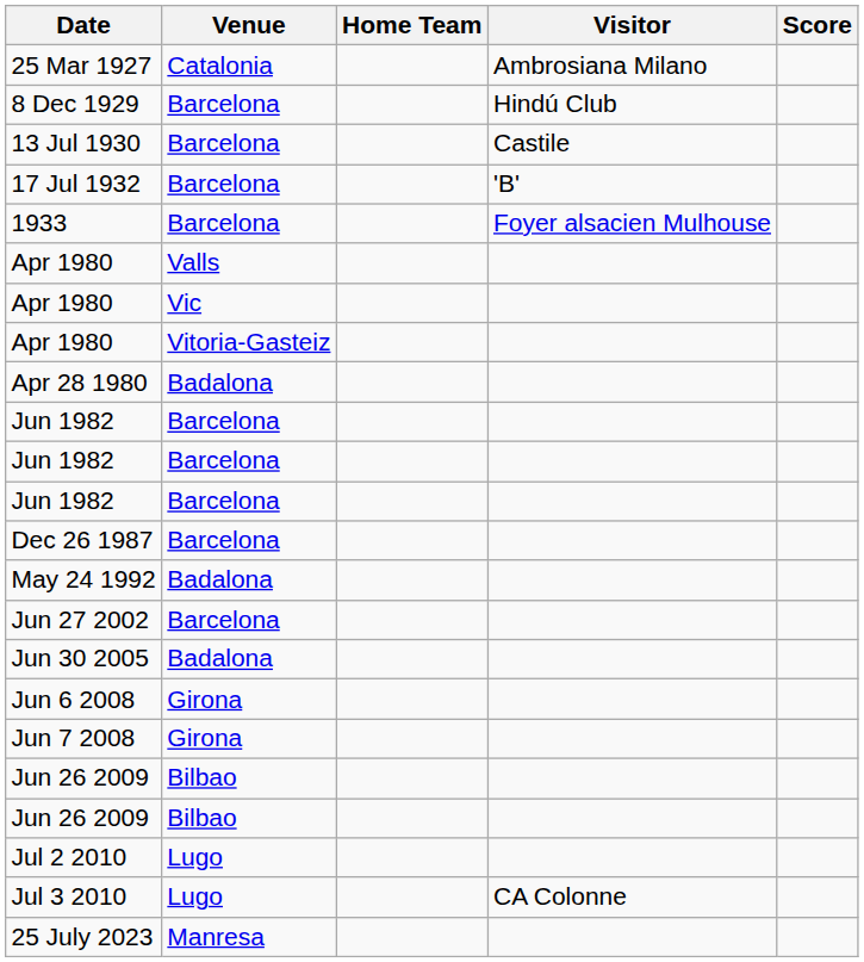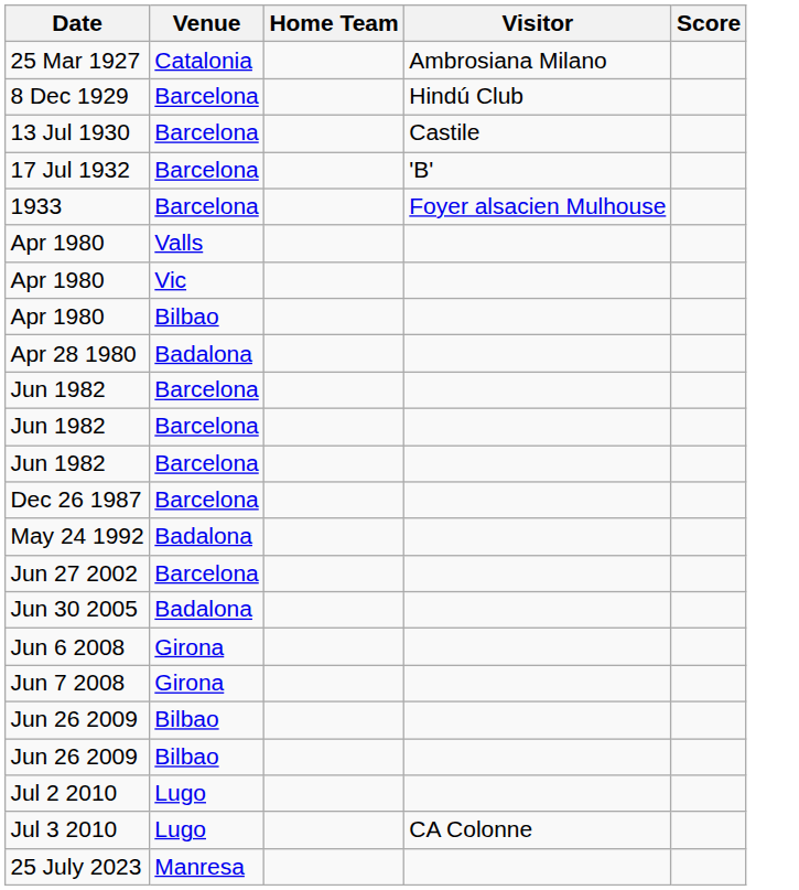- row: Apr 1980 | Vitoria-Gasteiz
+ row: Apr 1980 | Bilbao
